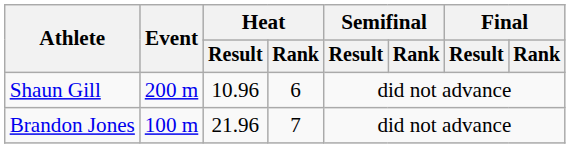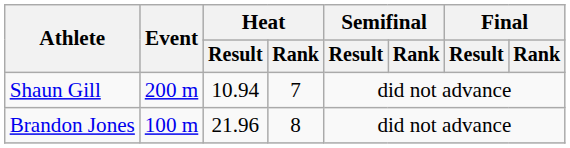Shaun Gill | Heat / Result: 10.96 -> 10.94
Shaun Gill | Heat / Rank: 6 -> 7
Brandon Jones | Heat / Rank: 7 -> 8
